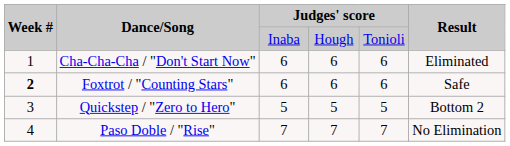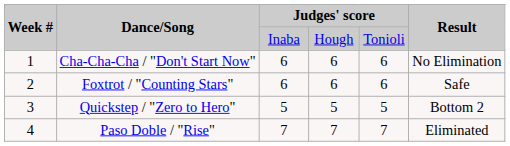Cha-Cha-Cha / "Don't Start Now" | Result: Eliminated -> No Elimination
Foxtrot / "Counting Stars" | Week #: bold -> normal
Paso Doble / "Rise" | Result: No Elimination -> Eliminated
